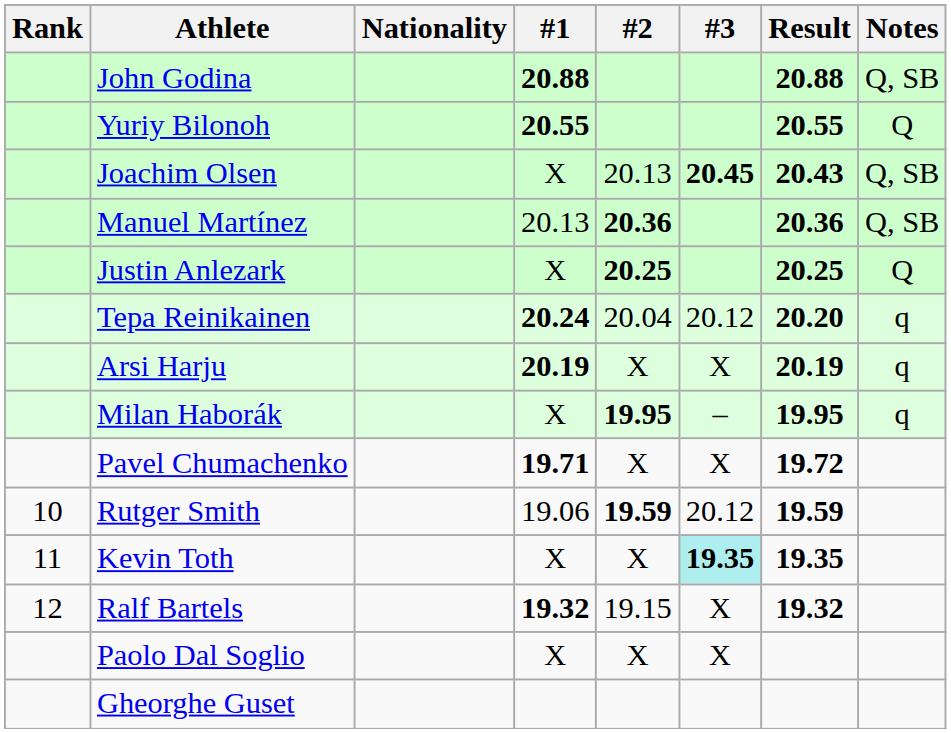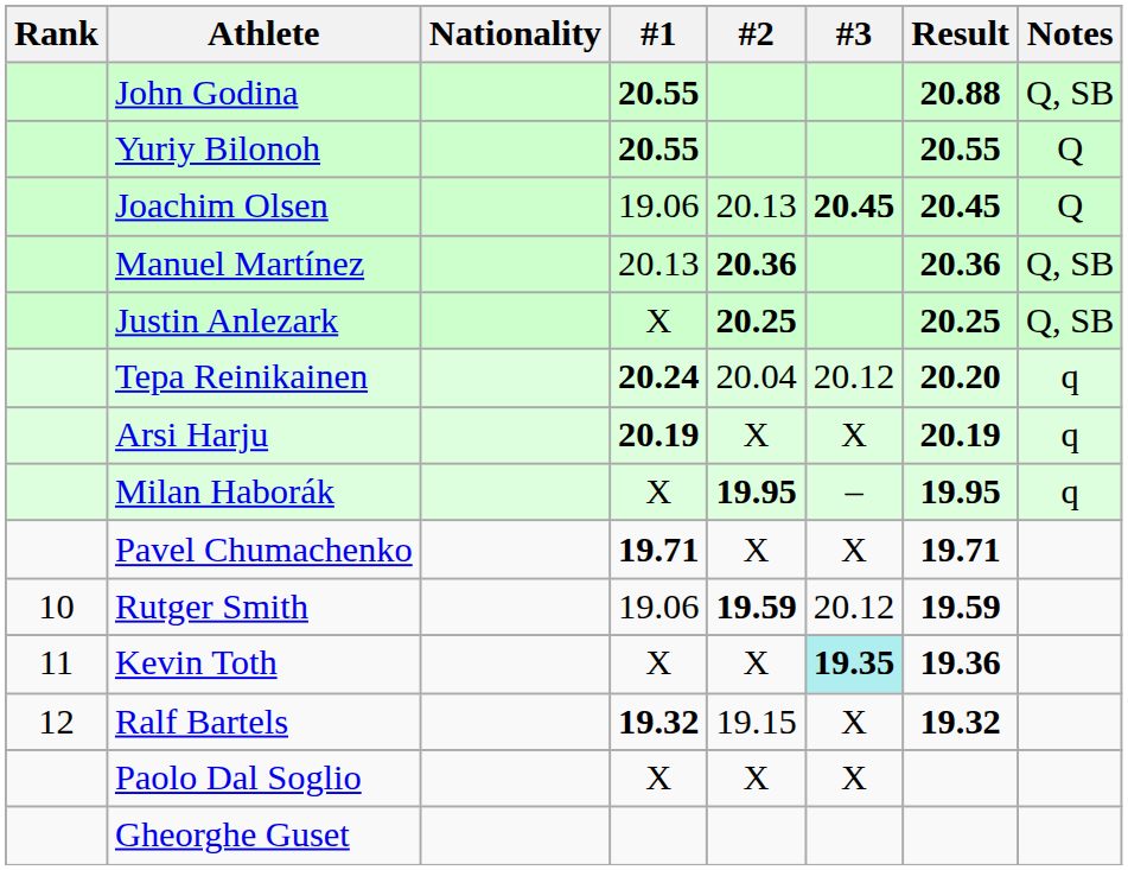John Godina | #1: 20.88 -> 20.55
Joachim Olsen | #1: X -> 19.06
Joachim Olsen | Result: 20.43 -> 20.45
Joachim Olsen | Notes: Q, SB -> Q
Justin Anlezark | Notes: Q -> Q, SB
Pavel Chumachenko | Result: 19.72 -> 19.71
Kevin Toth | Result: 19.35 -> 19.36
